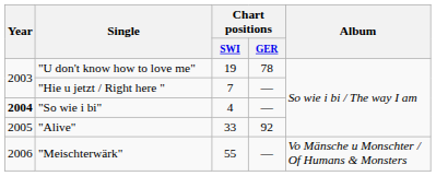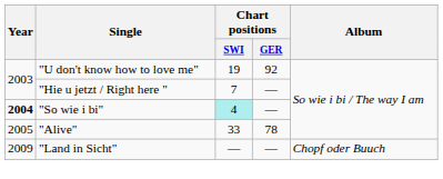"U don't know how to love me" | Chart positions / GER: 78 -> 92
"So wie i bi" | Chart positions / SWI: no background -> paleturquoise background
"Alive" | Chart positions / GER: 92 -> 78
- row: 2006 | "Meischterwärk" | 55 | — | Vo Mänsche u Monschter / Of Humans & Monsters
+ row: 2009 | "Land in Sicht" | — | — | Chopf oder Buuch
